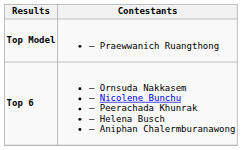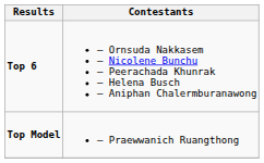rows swapped: Top Model <-> Top 6
